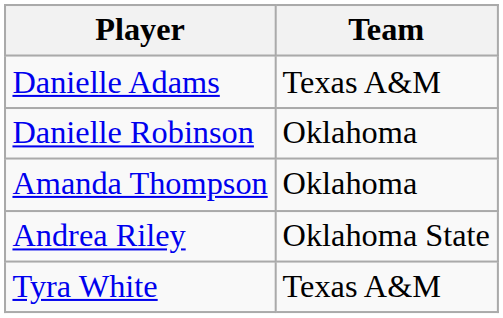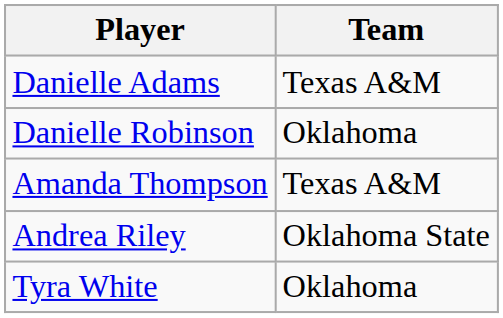Amanda Thompson | Team: Oklahoma -> Texas A&M
Tyra White | Team: Texas A&M -> Oklahoma
